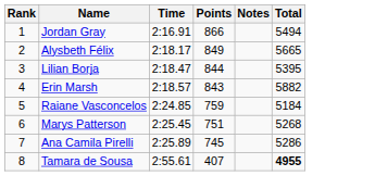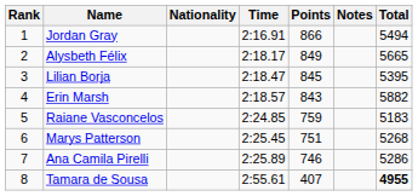+ column: Nationality
Lilian Borja | Points: 844 -> 845
Raiane Vasconcelos | Total: 5184 -> 5183
Ana Camila Pirelli | Points: 745 -> 746
